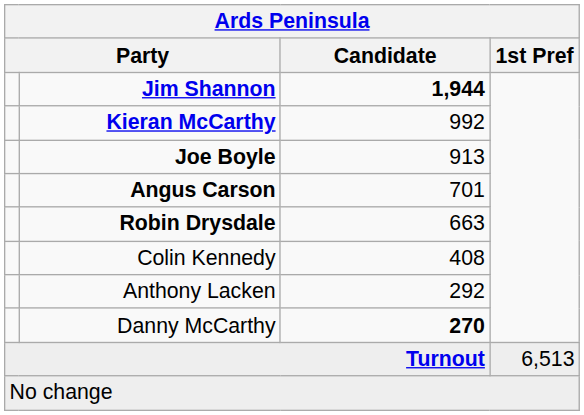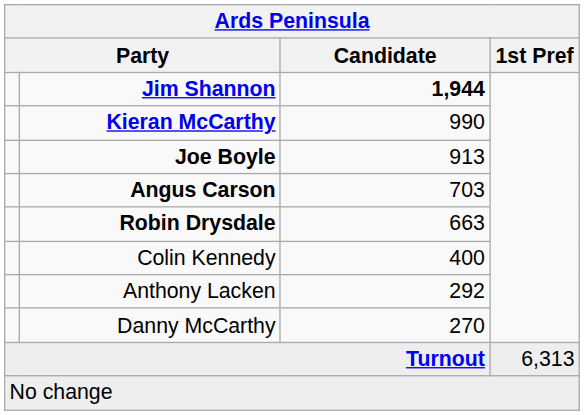Kieran McCarthy | Candidate: 992 -> 990
Angus Carson | Candidate: 701 -> 703
Colin Kennedy | Candidate: 408 -> 400
Danny McCarthy | Candidate: bold -> normal
Turnout | 1st Pref: 6,513 -> 6,313
